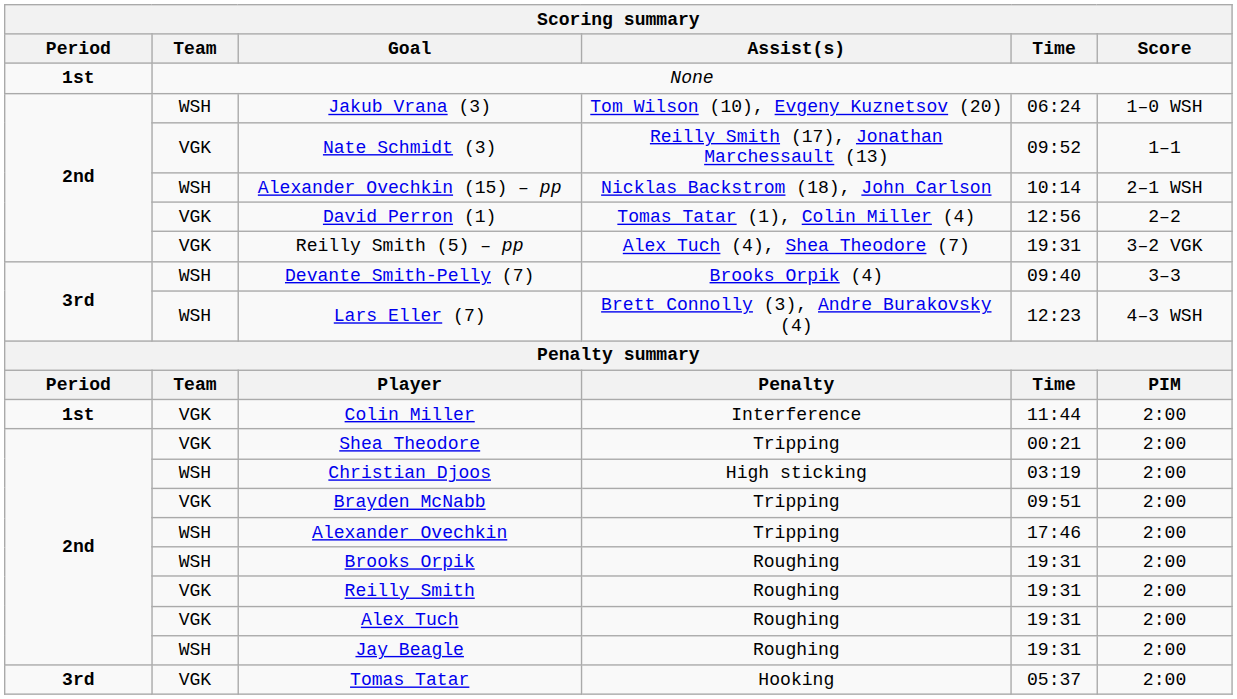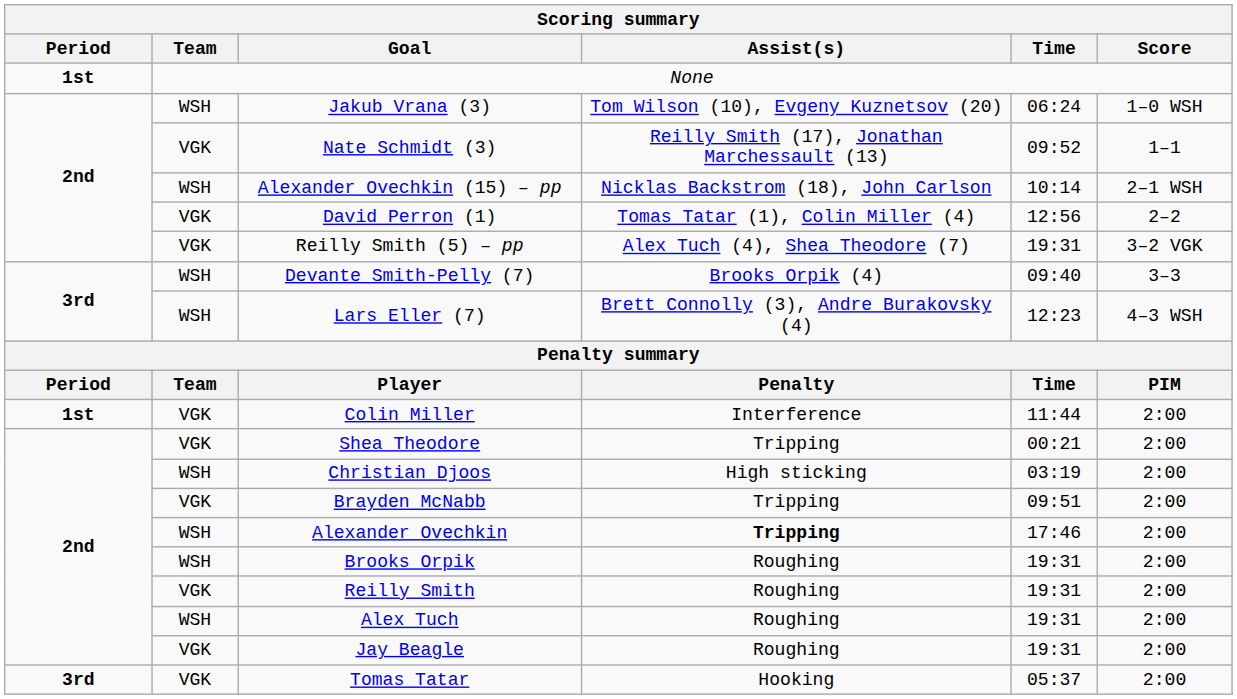Alexander Ovechkin | Assist(s): normal -> bold
Alex Tuch | Team: VGK -> WSH
Jay Beagle | Team: WSH -> VGK
